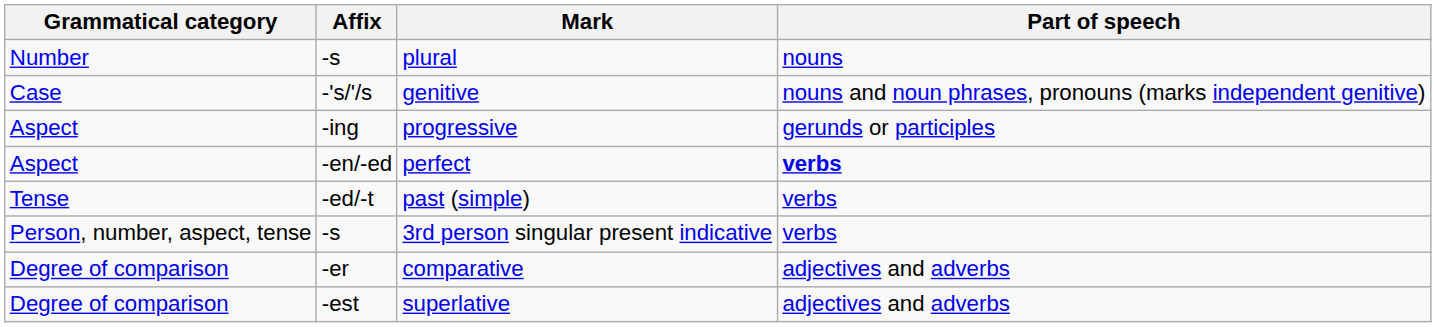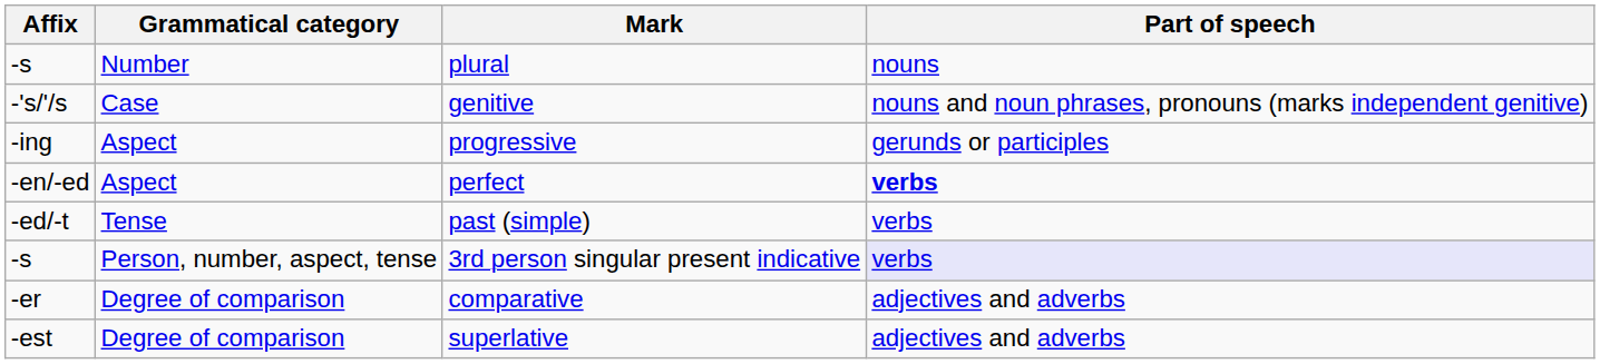columns swapped: Affix <-> Grammatical category
3rd person singular present indicative | Part of speech: no background -> lavender background
